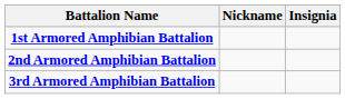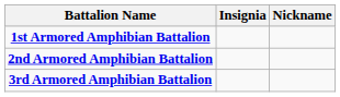columns swapped: Insignia <-> Nickname
